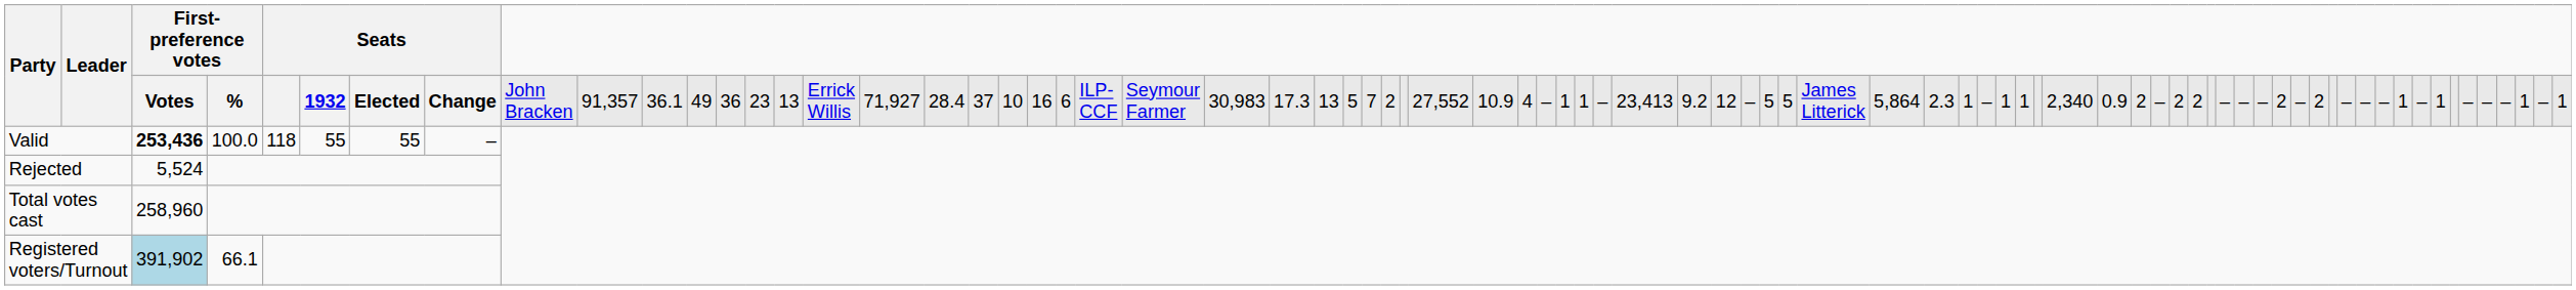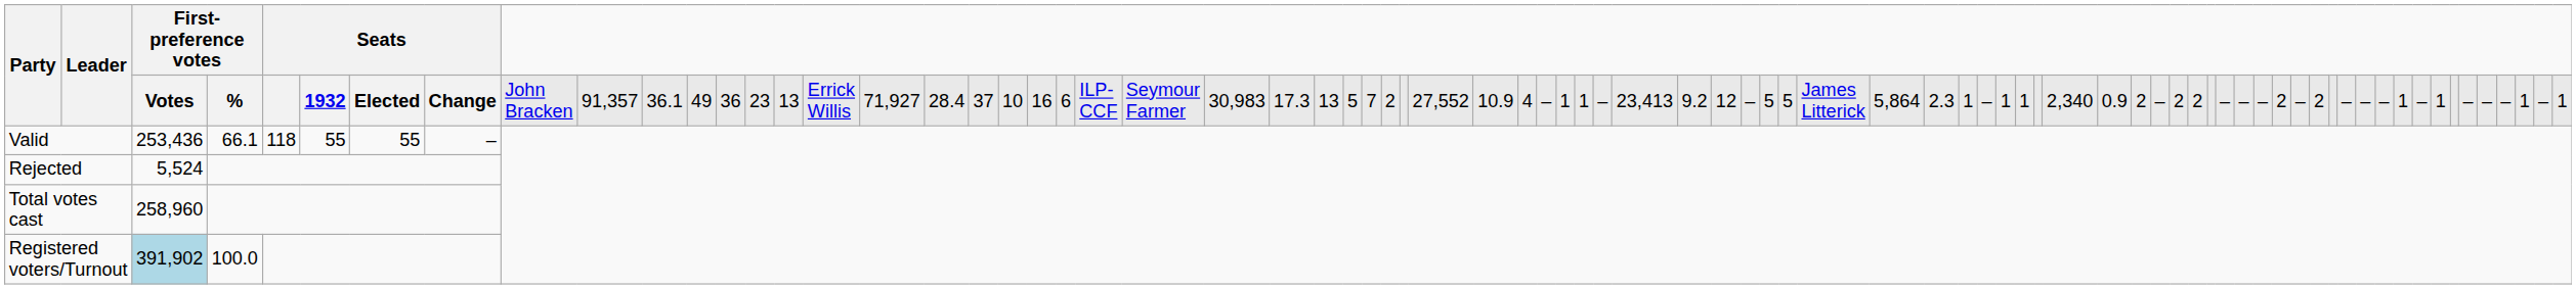Valid | column 4: bold -> normal
Valid | column 5: 100.0 -> 66.1
Registered voters/Turnout | column 5: 66.1 -> 100.0
